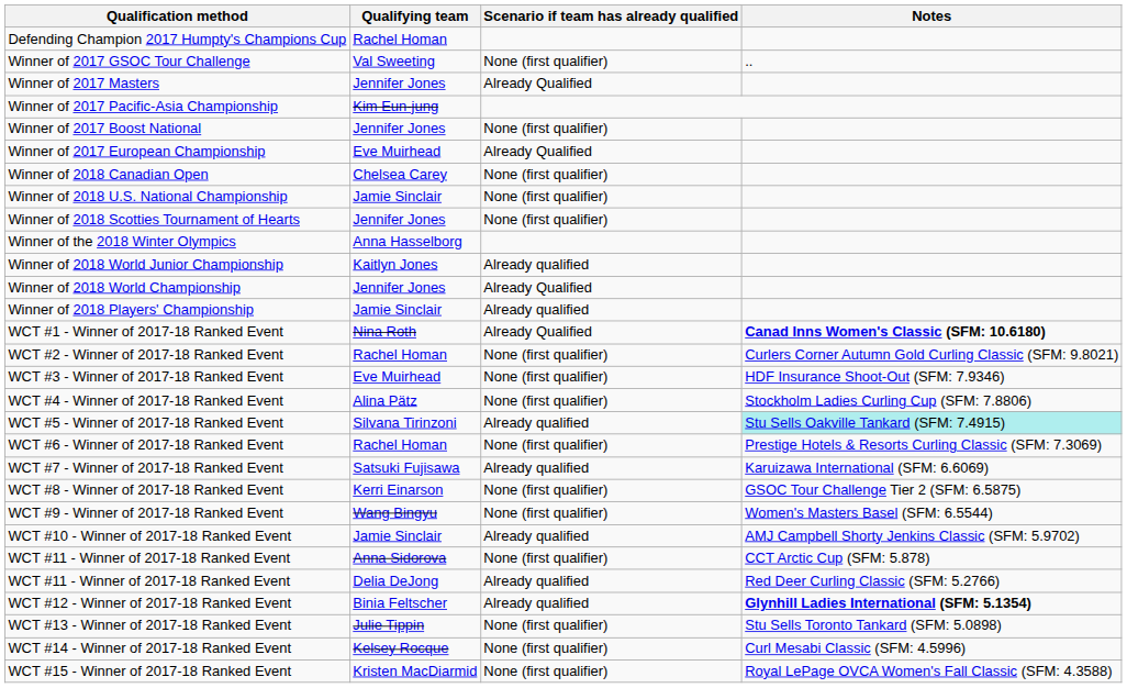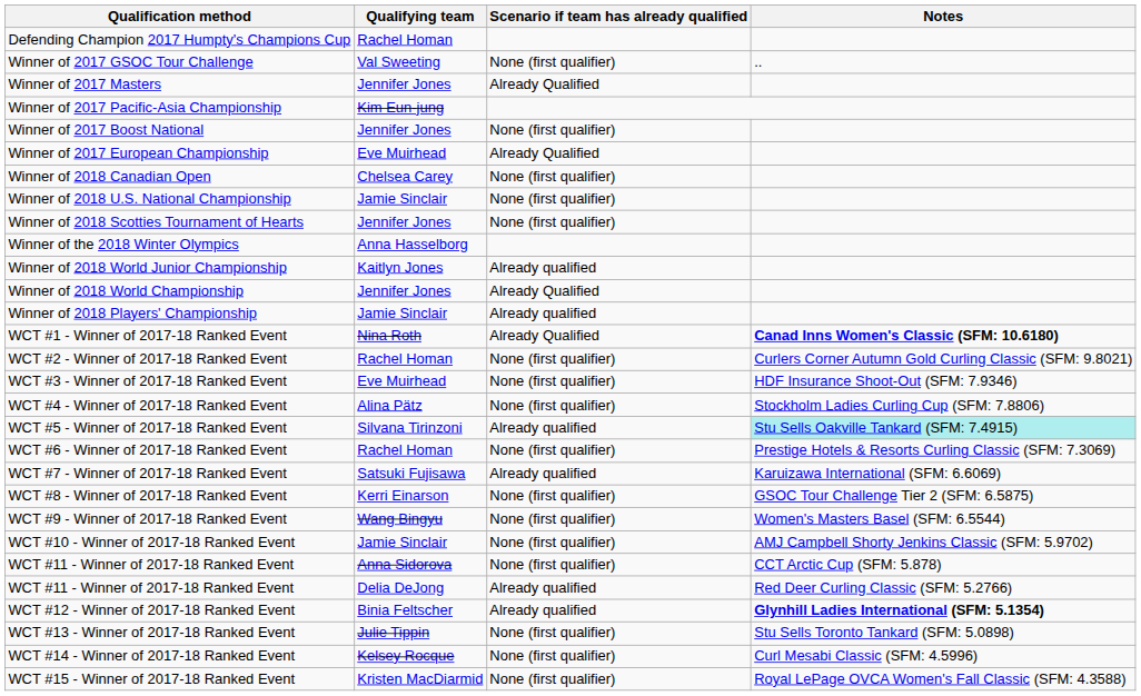WCT #10 - Winner of 2017-18 Ranked Event | Scenario if team has already qualified: Already qualified -> None (first qualifier)
